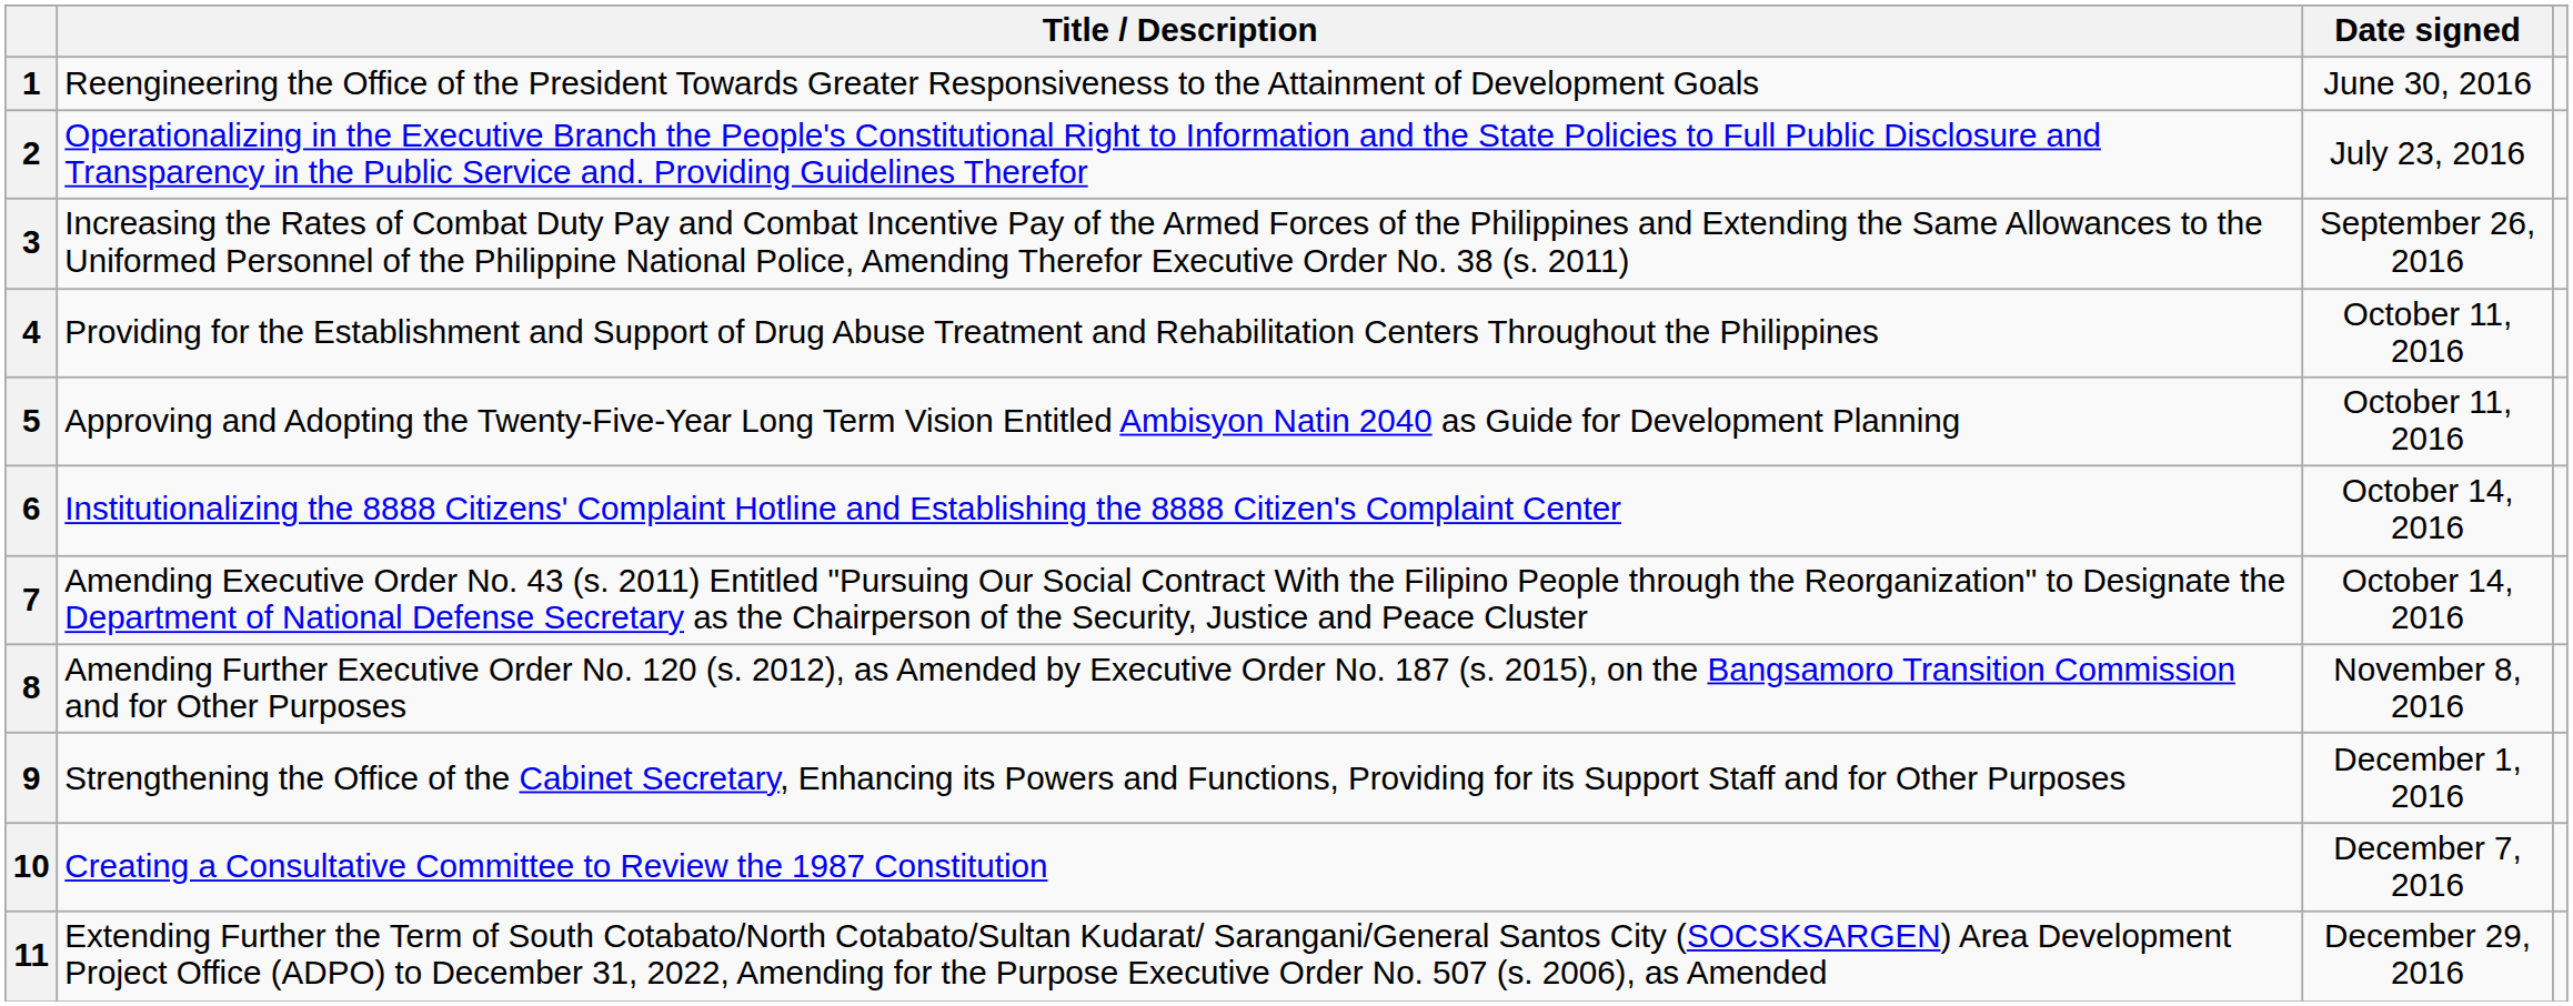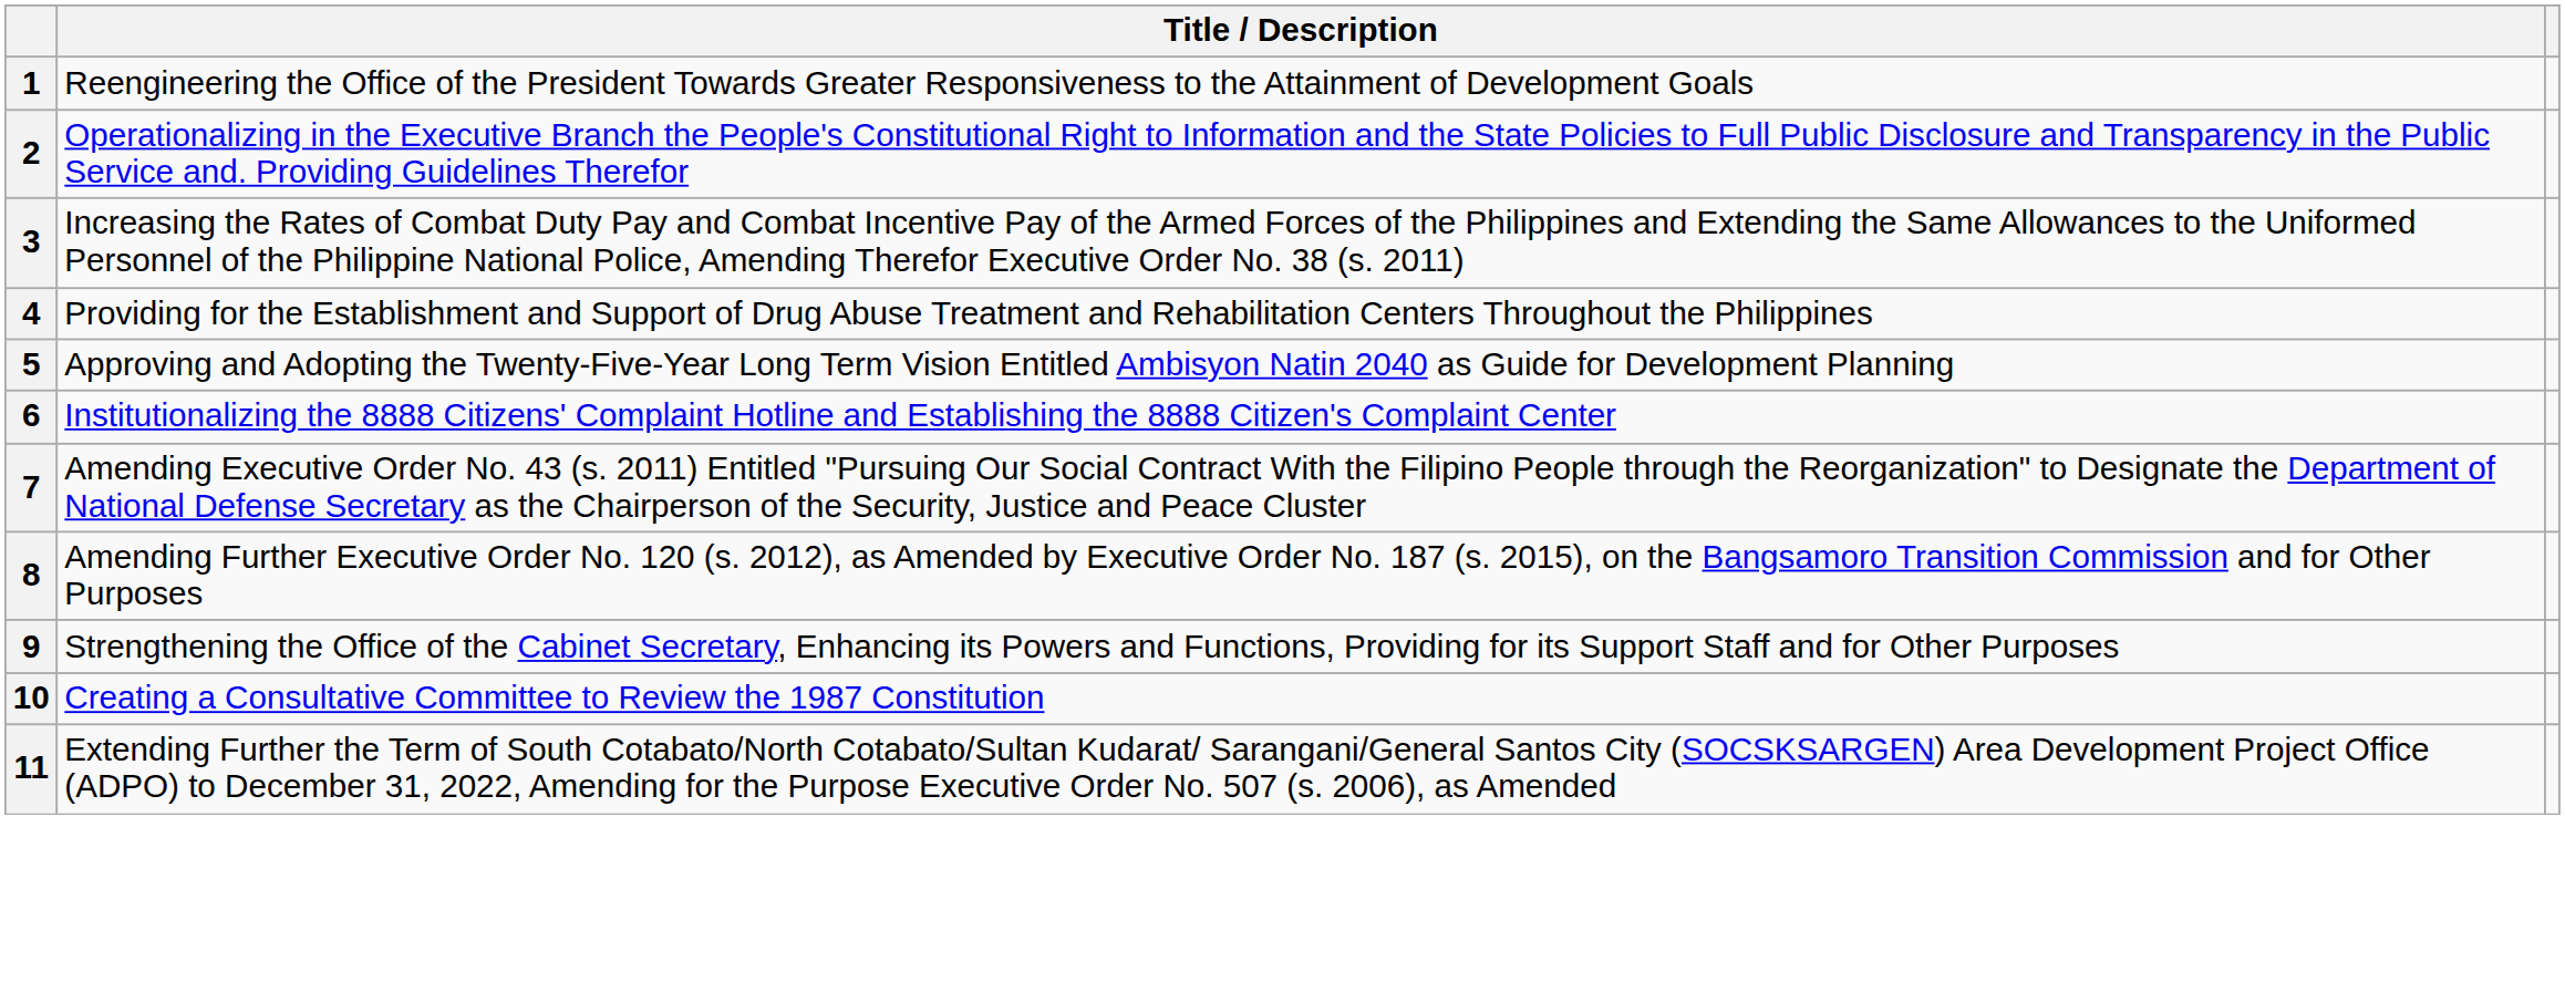- column: Date signed | June 30, 2016 | July 23, 2016 | September 26, 2016 | October 11, 2016 | October 11, 2016 | October 14, 2016 | October 14, 2016 | November 8, 2016 | December 1, 2016 | December 7, 2016 | December 29, 2016
